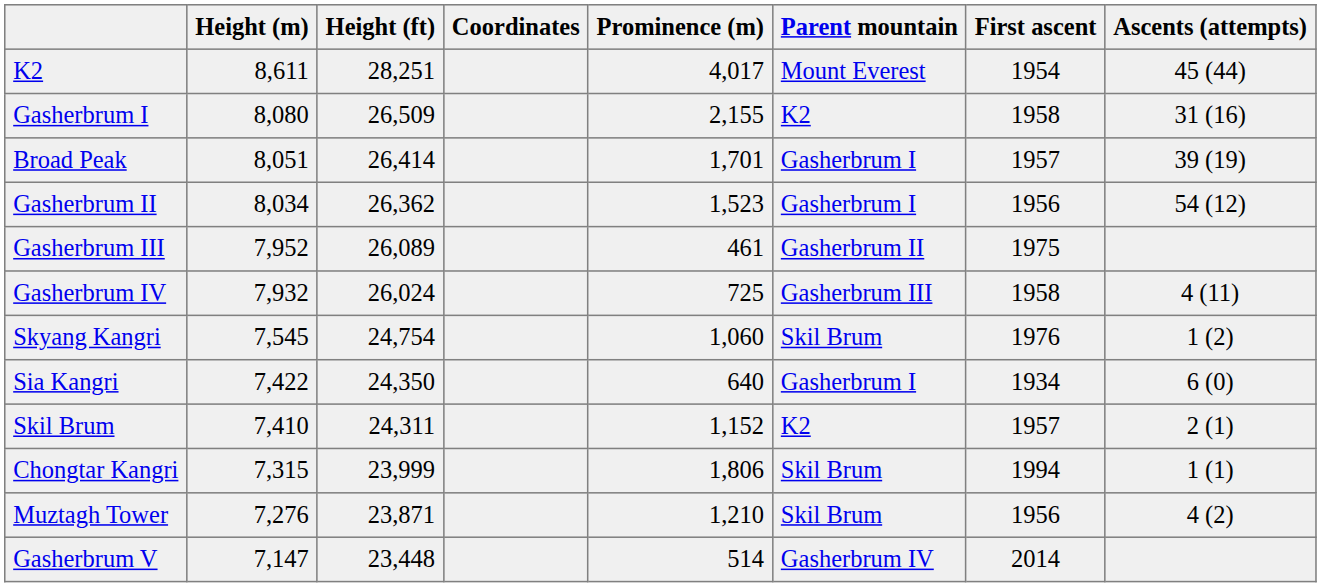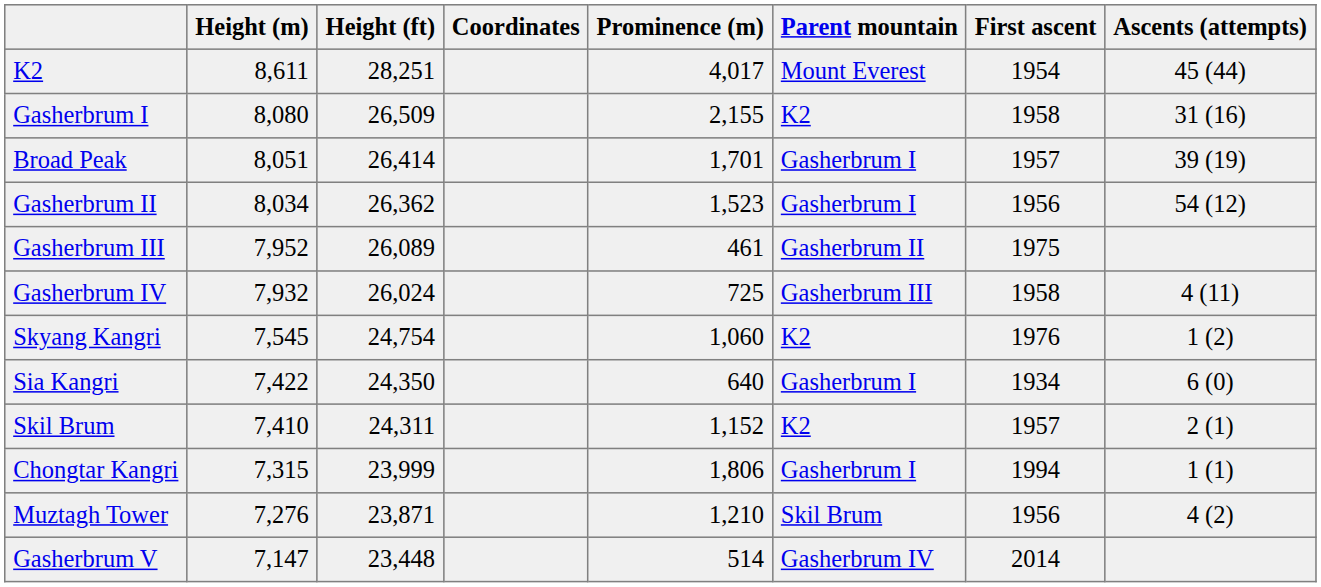Skyang Kangri | Parent mountain: Skil Brum -> K2
Chongtar Kangri | Parent mountain: Skil Brum -> Gasherbrum I
